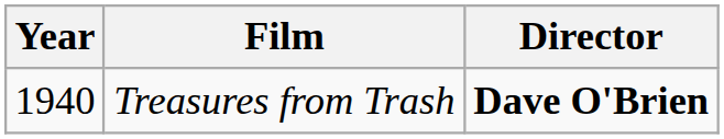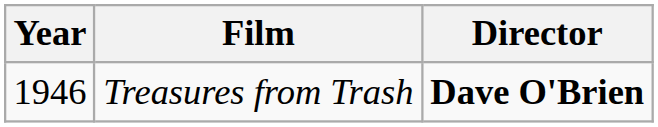Treasures from Trash | Year: 1940 -> 1946
